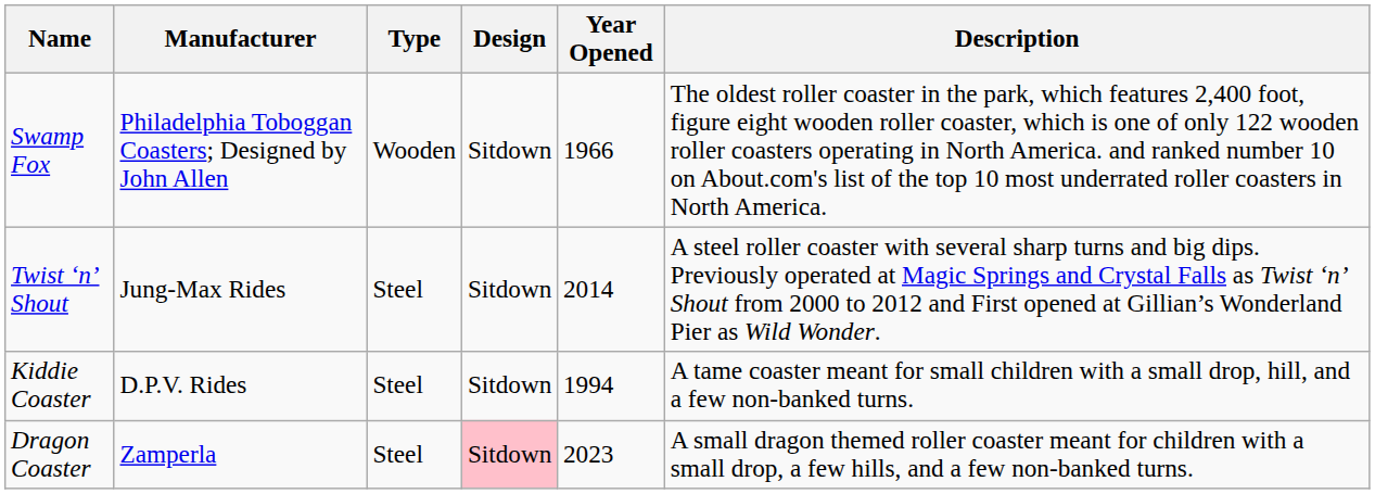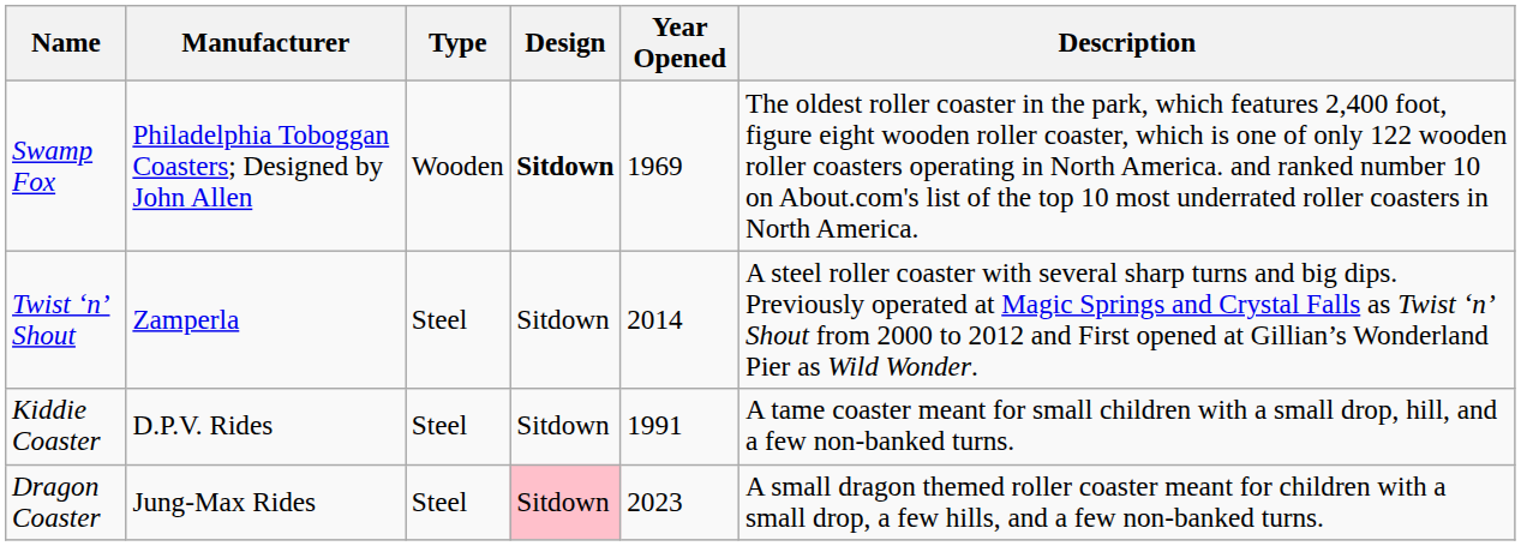Swamp Fox | Design: normal -> bold
Swamp Fox | Year Opened: 1966 -> 1969
Twist ‘n’ Shout | Manufacturer: Jung-Max Rides -> Zamperla
Kiddie Coaster | Year Opened: 1994 -> 1991
Dragon Coaster | Manufacturer: Zamperla -> Jung-Max Rides
